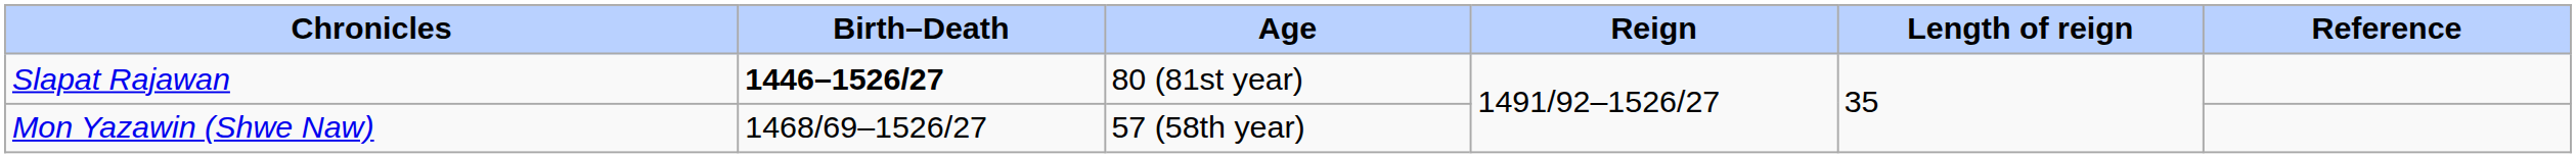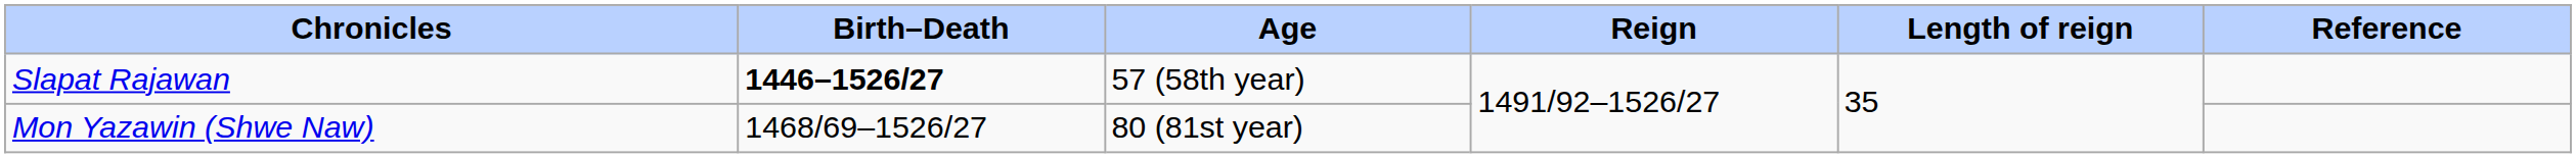Slapat Rajawan | Age: 80 (81st year) -> 57 (58th year)
Mon Yazawin (Shwe Naw) | Age: 57 (58th year) -> 80 (81st year)
